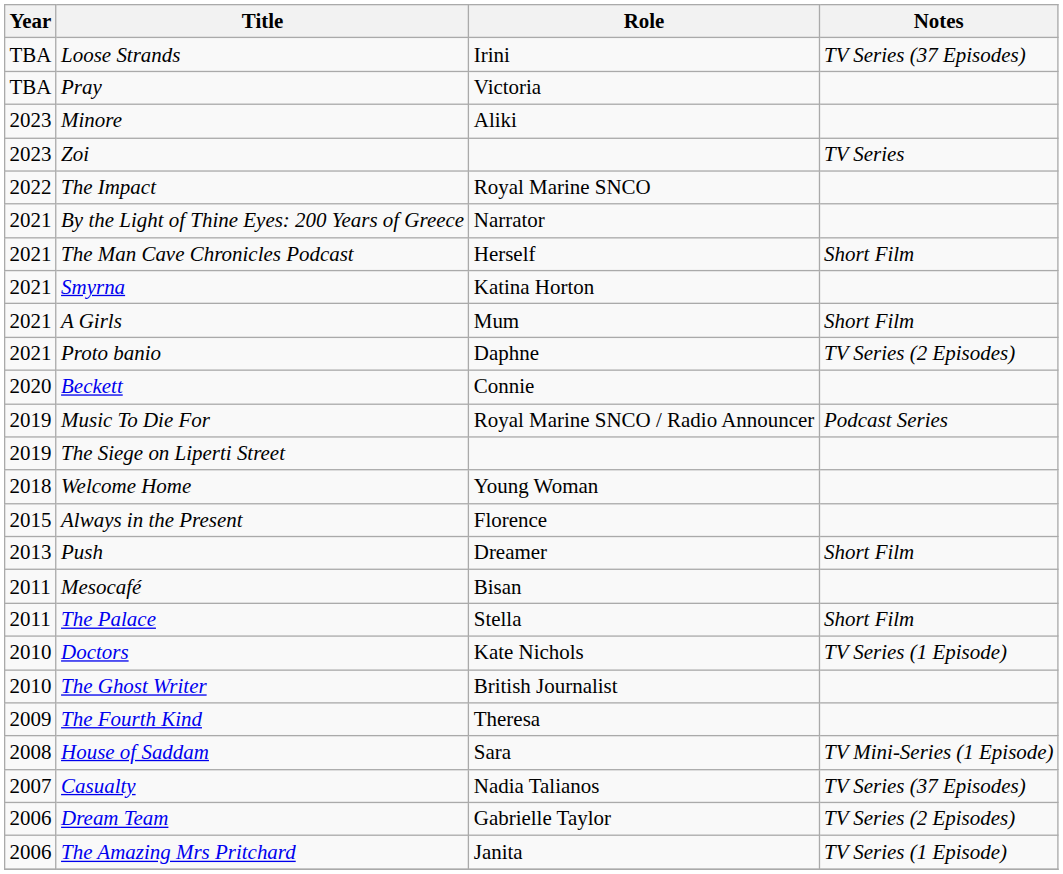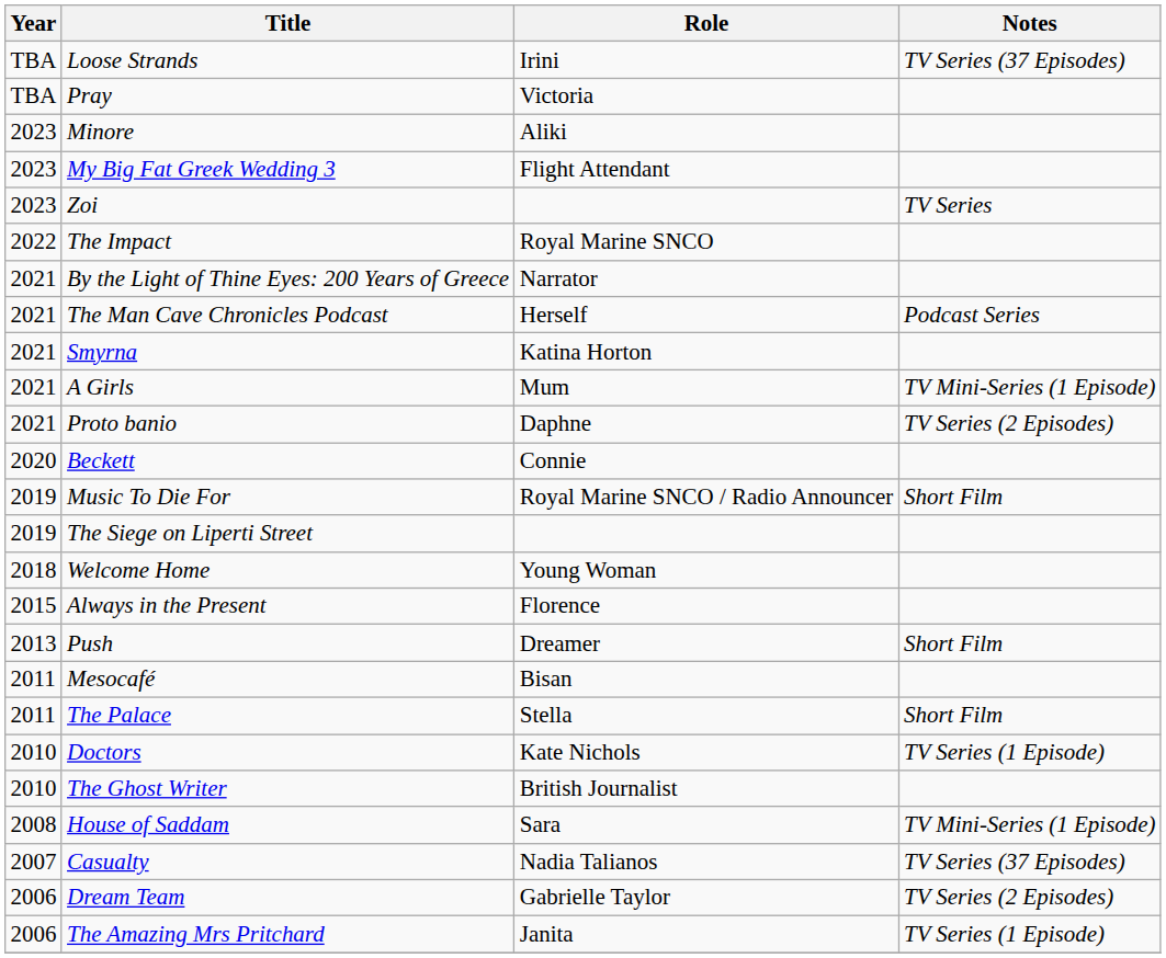+ row: 2023 | My Big Fat Greek Wedding 3 | Flight Attendant
The Man Cave Chronicles Podcast | Notes: Short Film -> Podcast Series
A Girls | Notes: Short Film -> TV Mini-Series (1 Episode)
Music To Die For | Notes: Podcast Series -> Short Film
- row: 2009 | The Fourth Kind | Theresa
